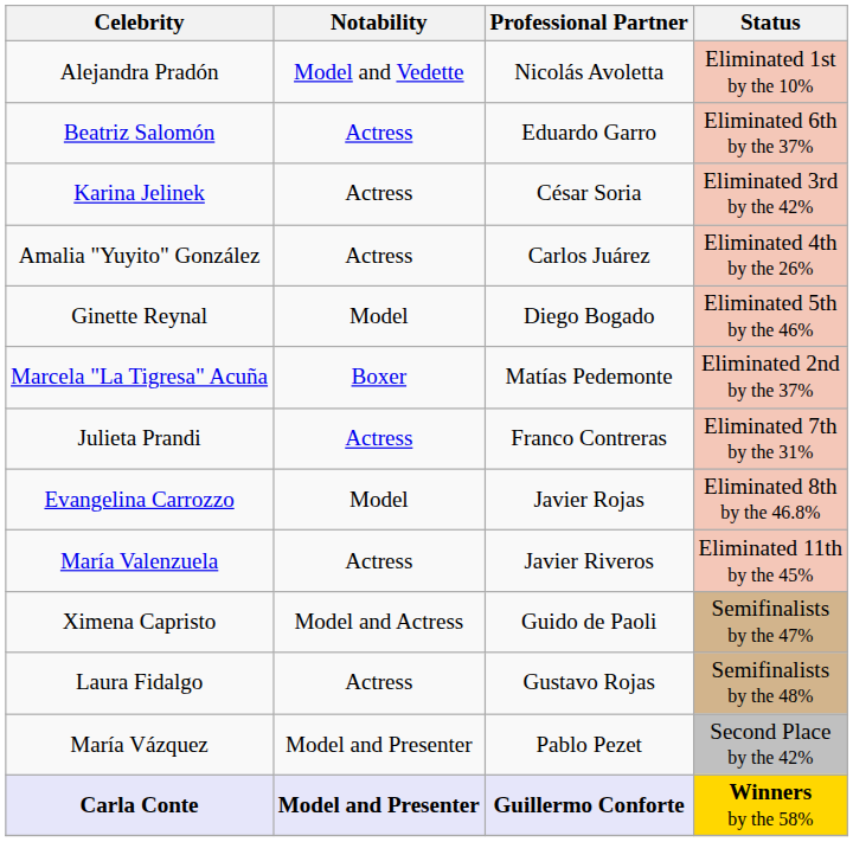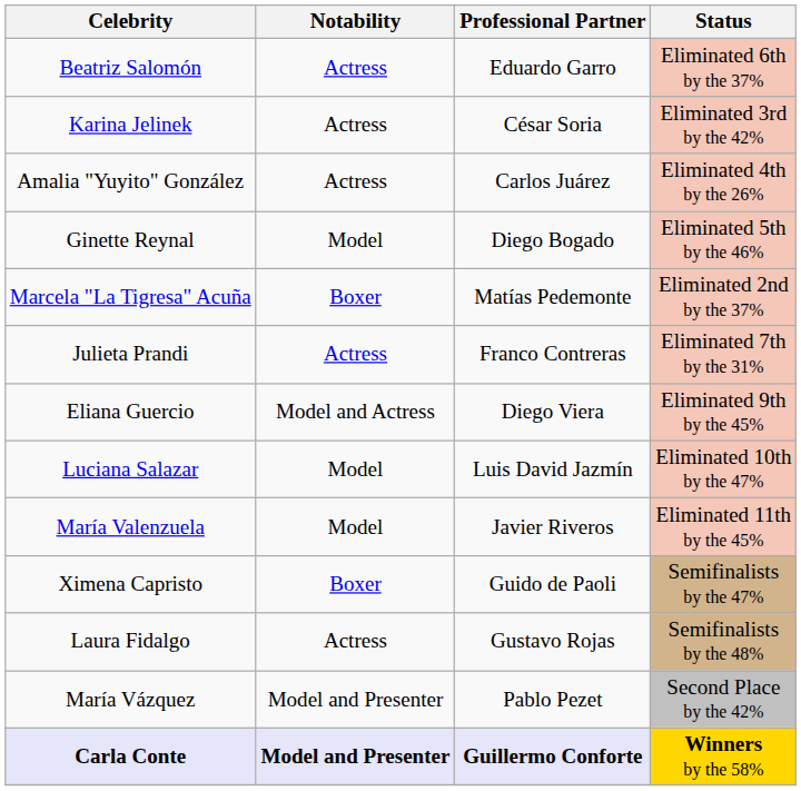- row: Alejandra Pradón | Model and Vedette | Nicolás Avoletta | Eliminated 1st by the 10%
- row: Evangelina Carrozzo | Model | Javier Rojas | Eliminated 8th by the 46.8%
+ row: Eliana Guercio | Model and Actress | Diego Viera | Eliminated 9th by the 45%
+ row: Luciana Salazar | Model | Luis David Jazmín | Eliminated 10th by the 47%
María Valenzuela | Notability: Actress -> Model
Ximena Capristo | Notability: Model and Actress -> Boxer
